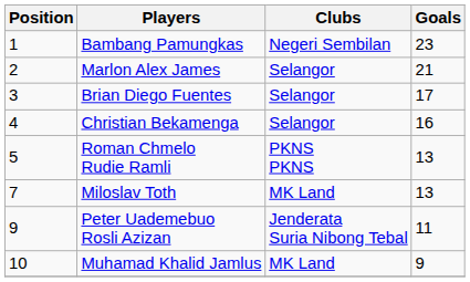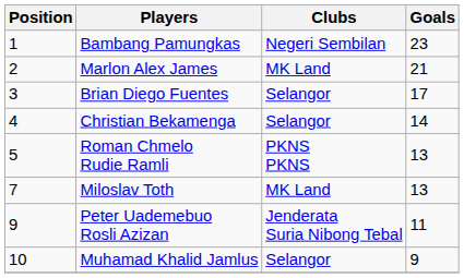Marlon Alex James | Clubs: Selangor -> MK Land
Christian Bekamenga | Goals: 16 -> 14
Muhamad Khalid Jamlus | Clubs: MK Land -> Selangor
